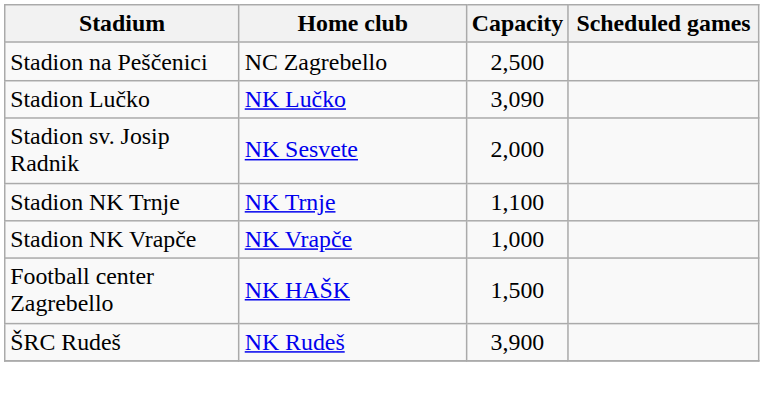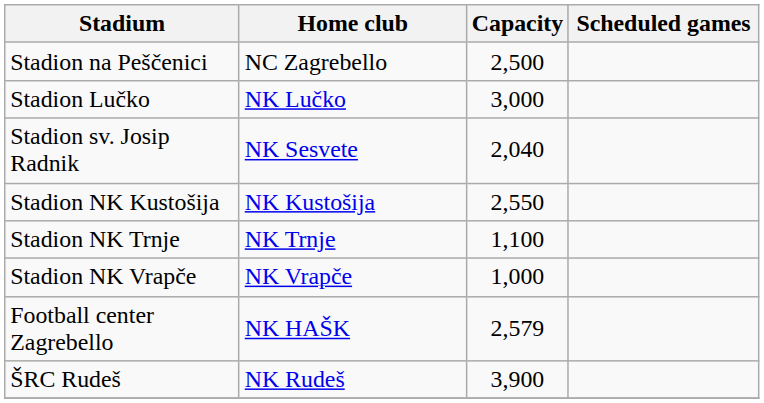Stadion Lučko | Capacity: 3,090 -> 3,000
Stadion sv. Josip Radnik | Capacity: 2,000 -> 2,040
+ row: Stadion NK Kustošija | NK Kustošija | 2,550
Football center Zagrebello | Capacity: 1,500 -> 2,579
